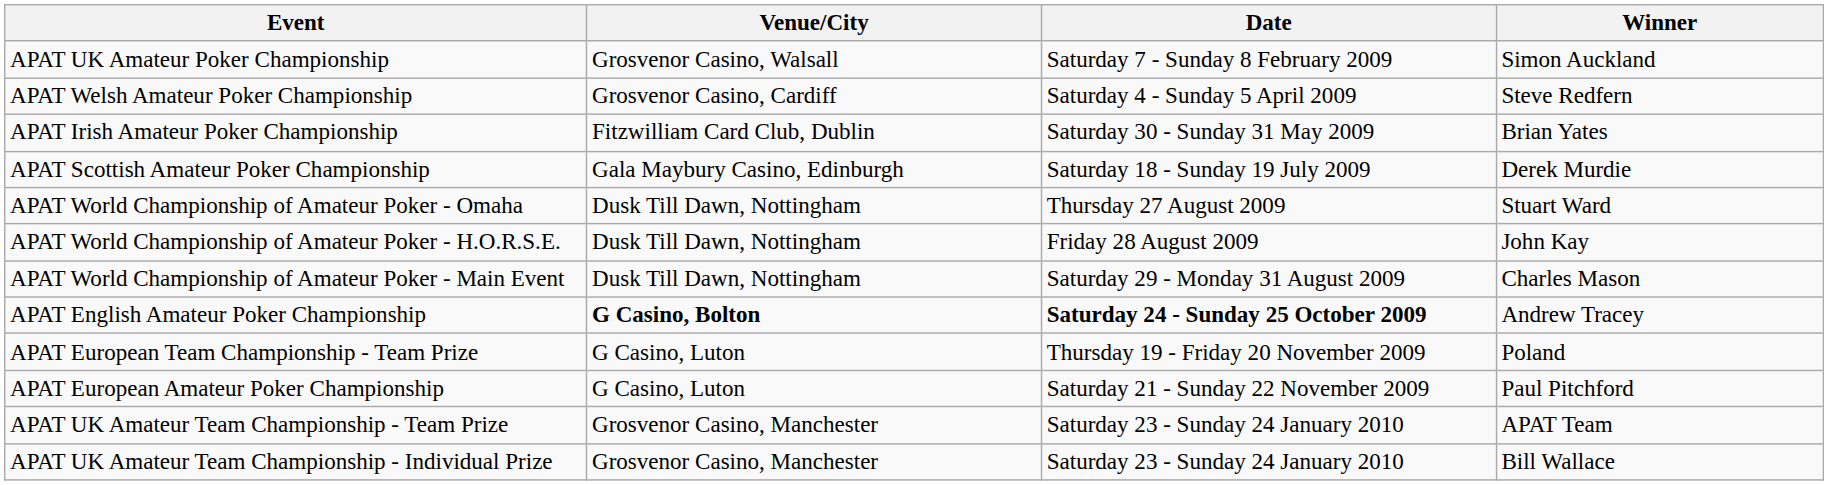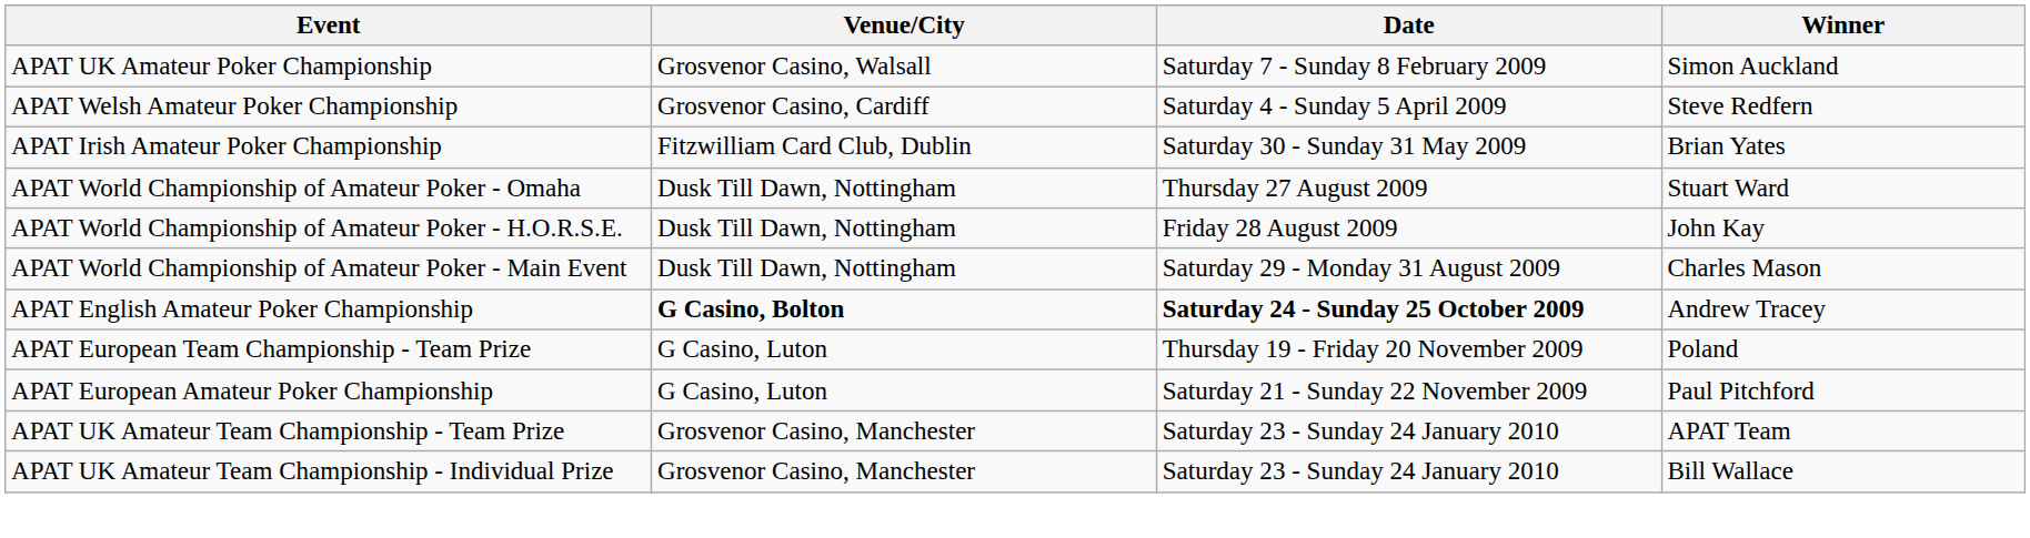- row: APAT Scottish Amateur Poker Championship | Gala Maybury Casino, Edinburgh | Saturday 18 - Sunday 19 July 2009 | Derek Murdie
